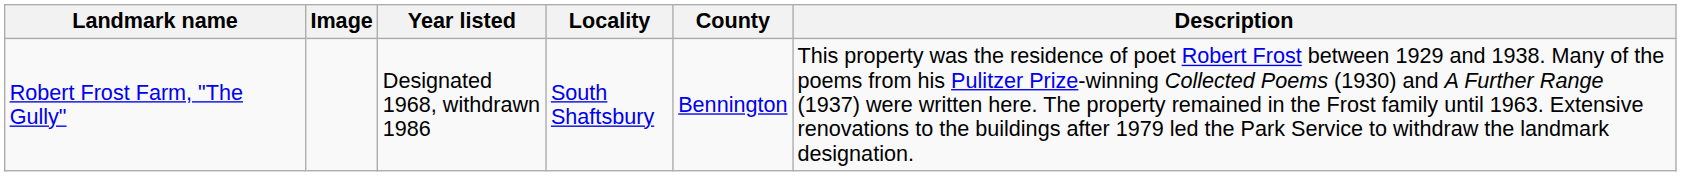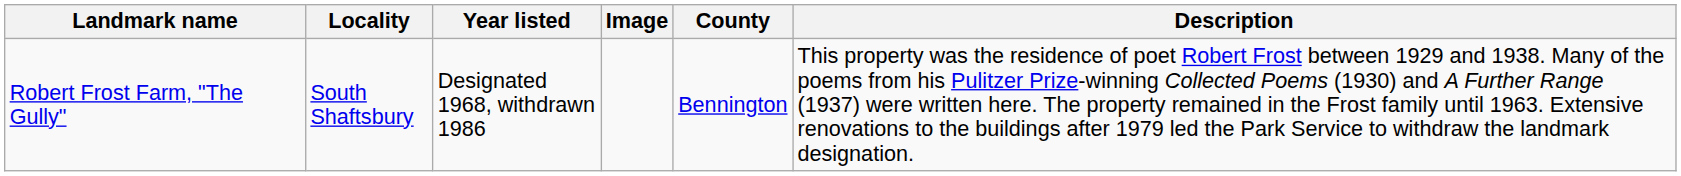columns swapped: Image <-> Locality
